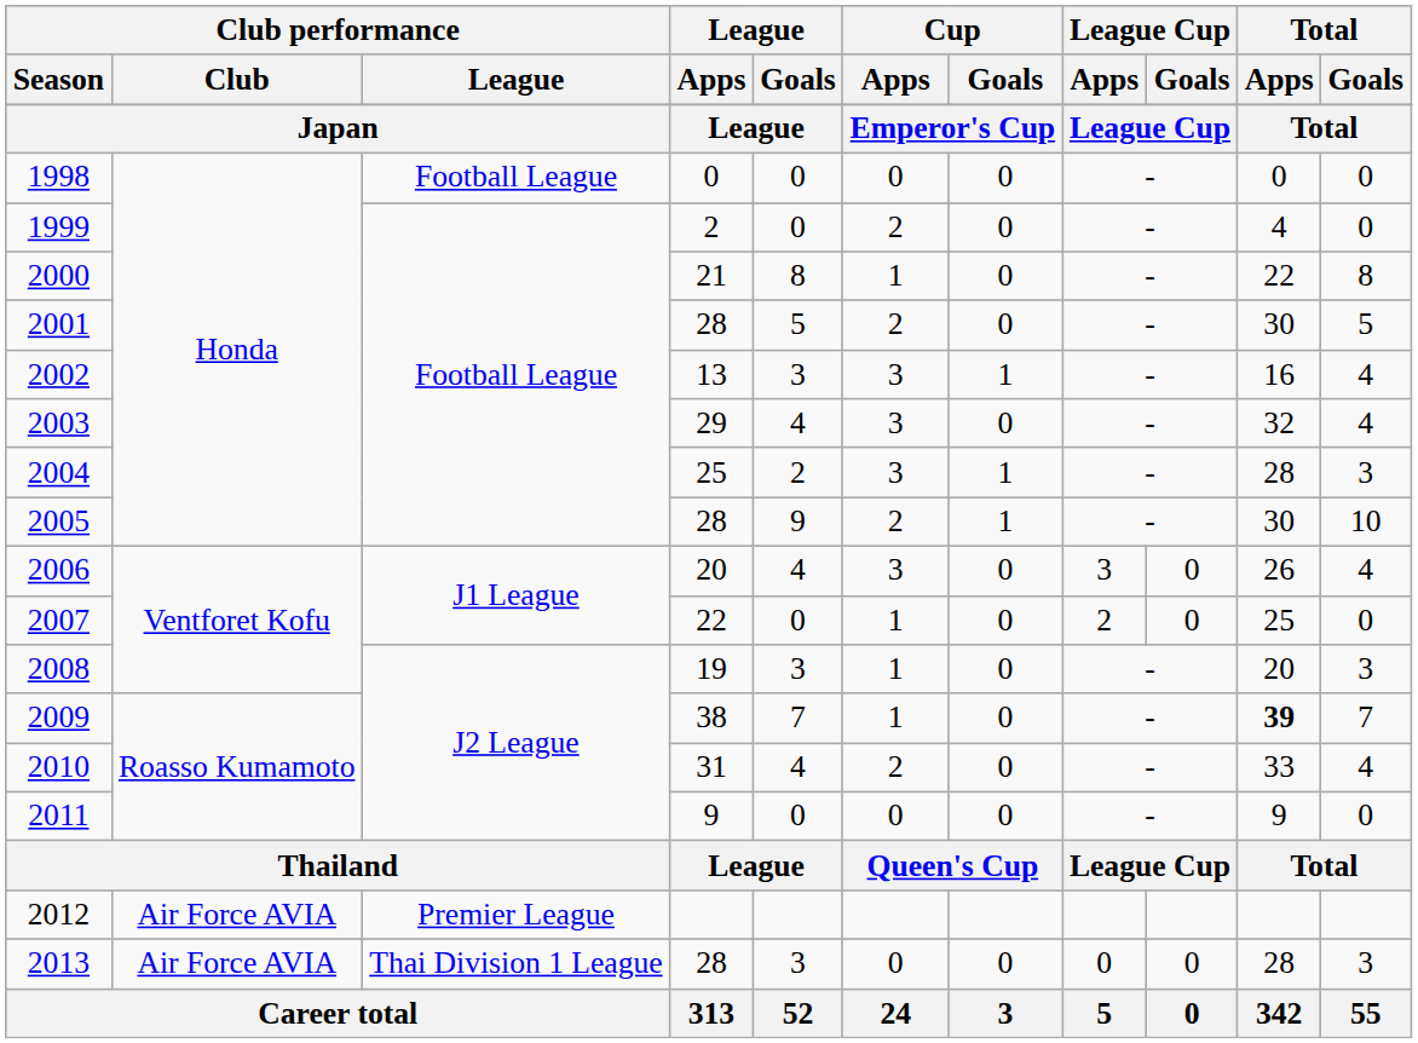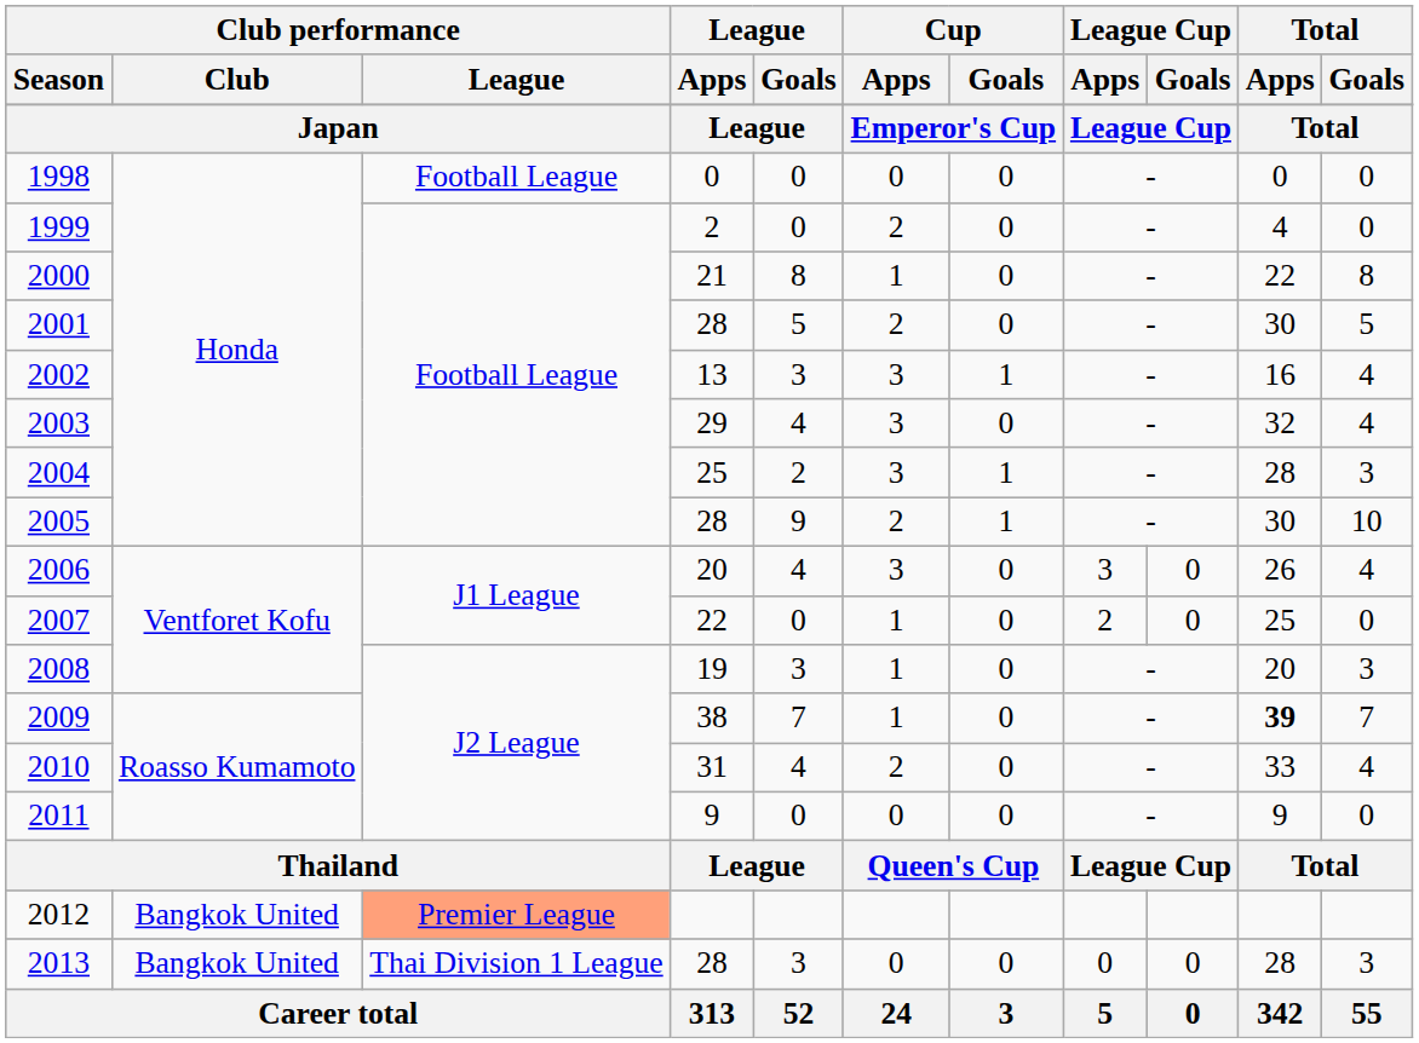2012 | Club performance / Club: Air Force AVIA -> Bangkok United
2012 | Club performance / League: no background -> lightsalmon background
2013 | Club performance / Club: Air Force AVIA -> Bangkok United
